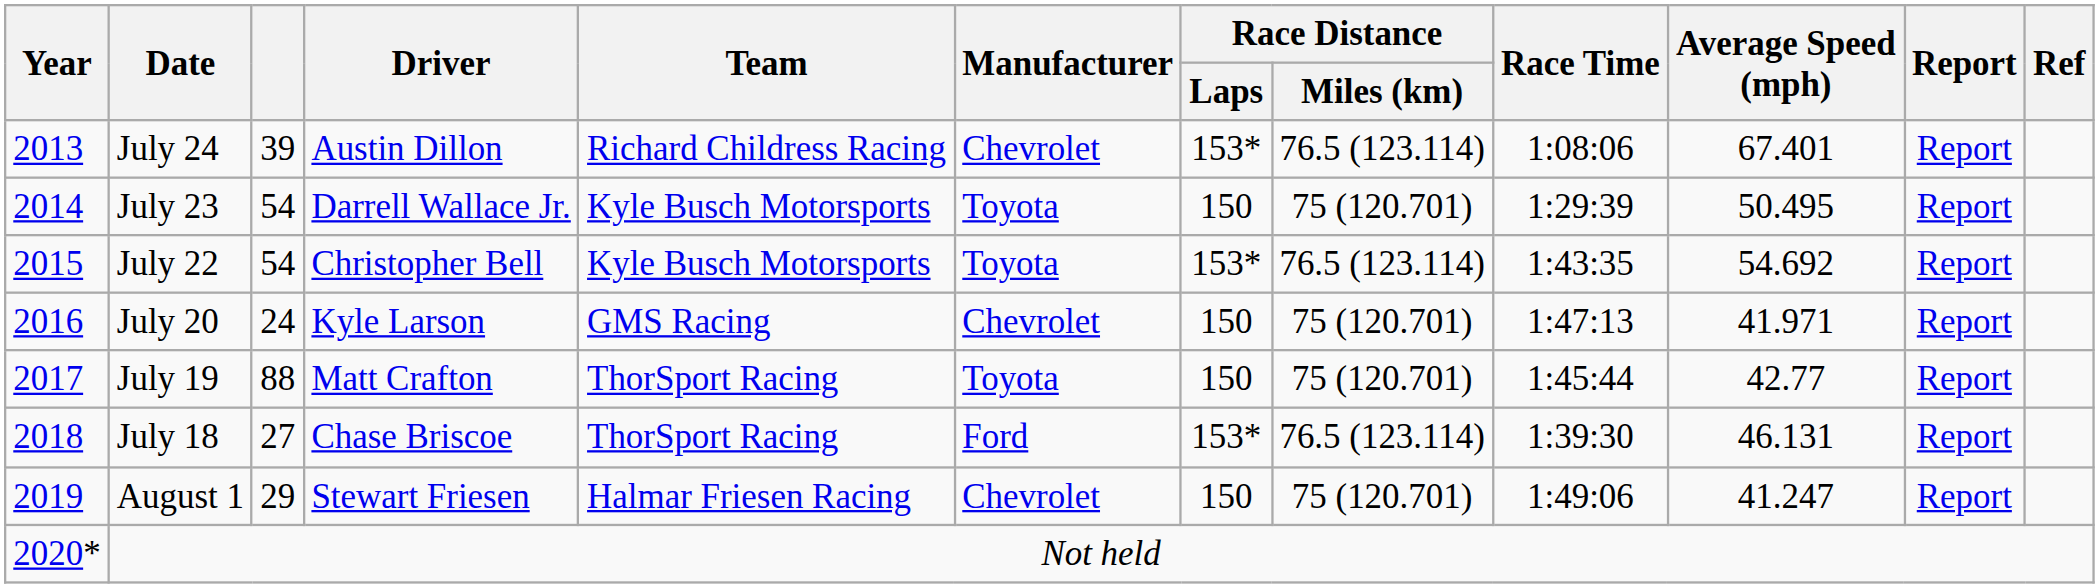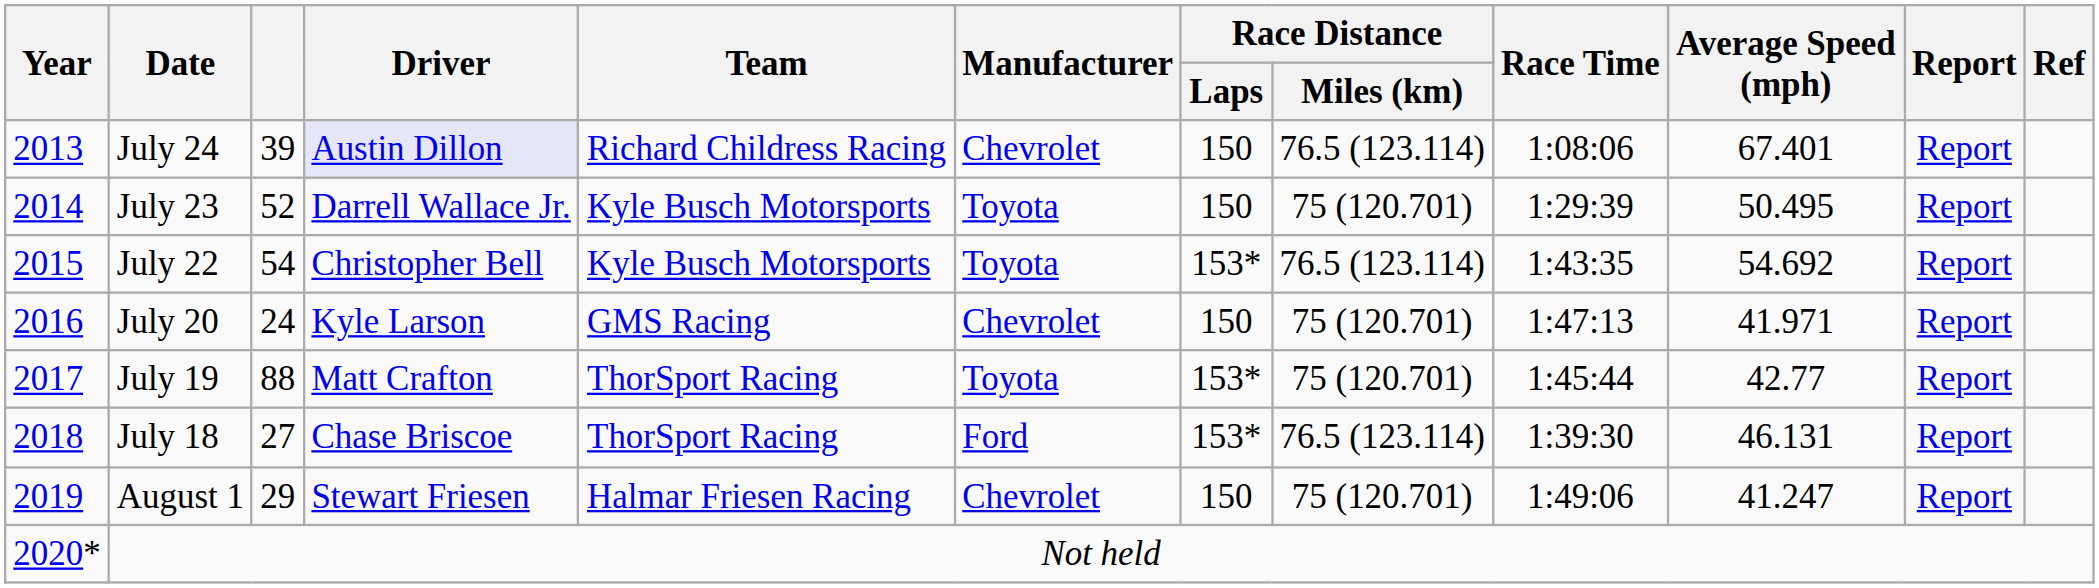July 24 | Driver: no background -> lavender background
July 24 | Race Distance / Laps: 153* -> 150
July 23 | column 3: 54 -> 52
July 19 | Race Distance / Laps: 150 -> 153*
